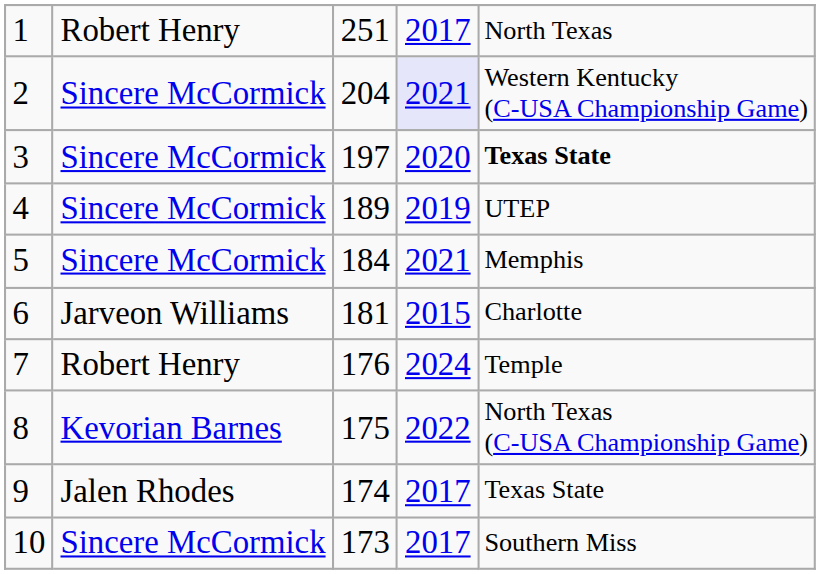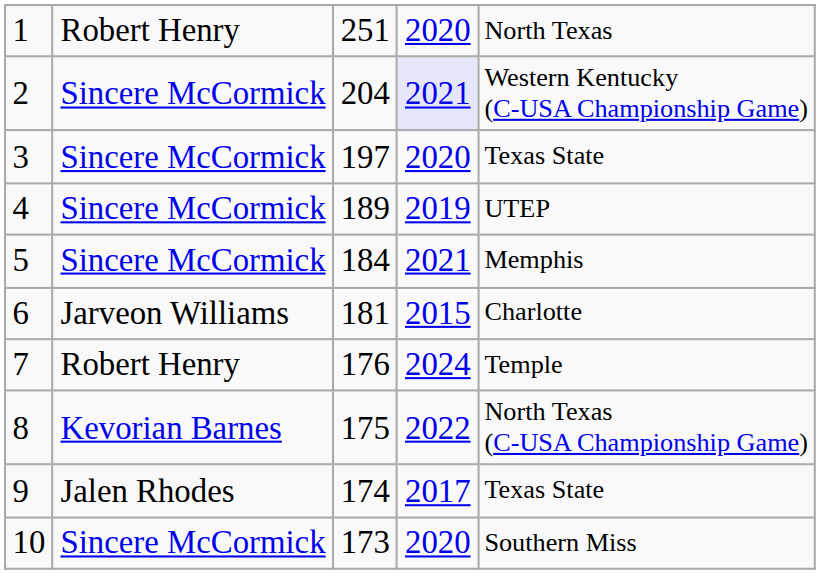1 | column 4: 2017 -> 2020
3 | column 5: bold -> normal
10 | column 4: 2017 -> 2020
